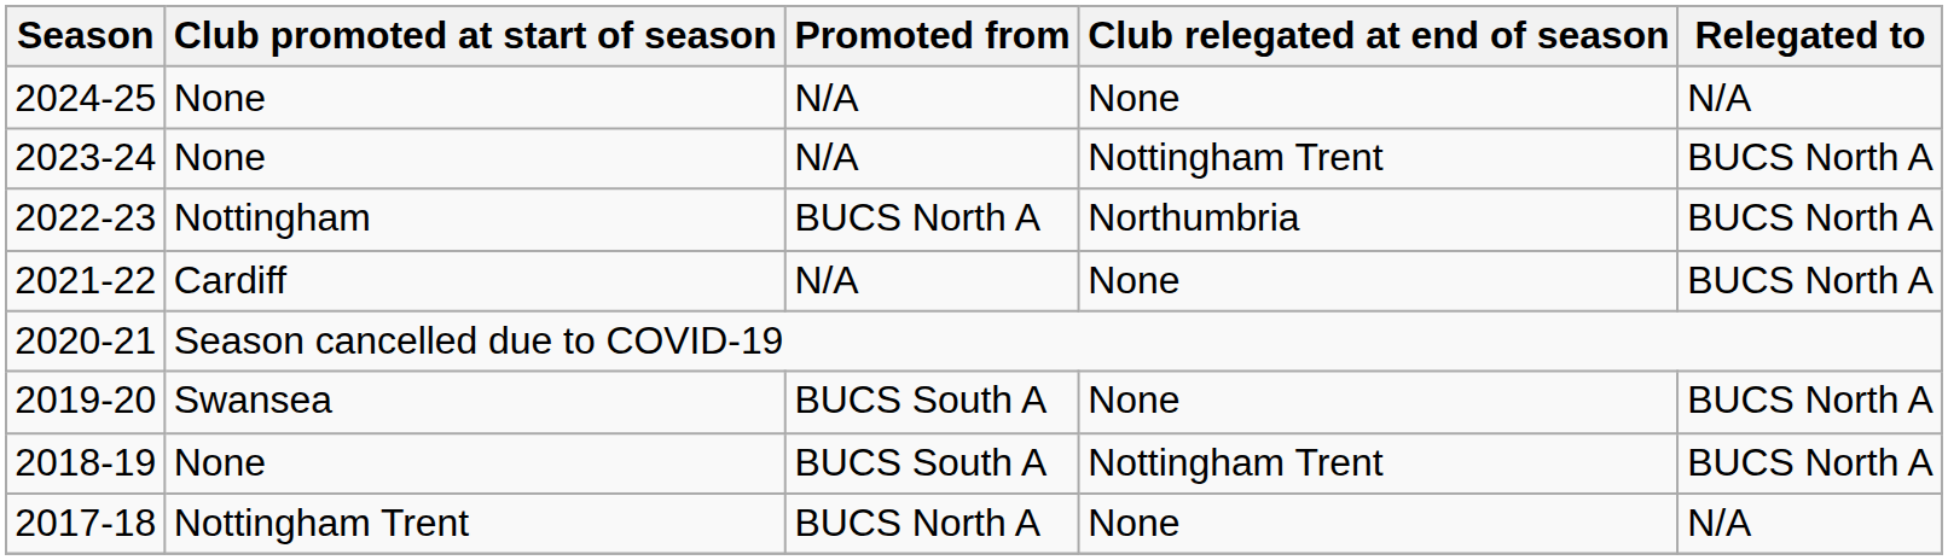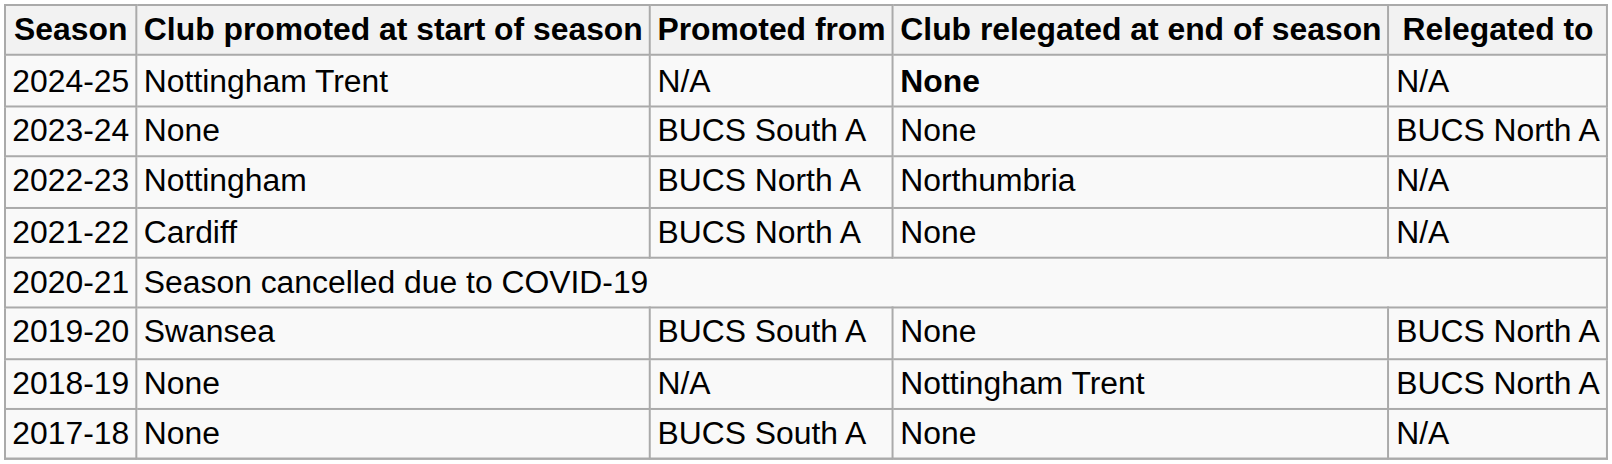2024-25 | Club promoted at start of season: None -> Nottingham Trent
2024-25 | Club relegated at end of season: normal -> bold
2023-24 | Promoted from: N/A -> BUCS South A
2023-24 | Club relegated at end of season: Nottingham Trent -> None
2022-23 | Relegated to: BUCS North A -> N/A
2021-22 | Promoted from: N/A -> BUCS North A
2021-22 | Relegated to: BUCS North A -> N/A
2018-19 | Promoted from: BUCS South A -> N/A
2017-18 | Club promoted at start of season: Nottingham Trent -> None
2017-18 | Promoted from: BUCS North A -> BUCS South A
